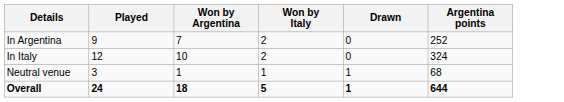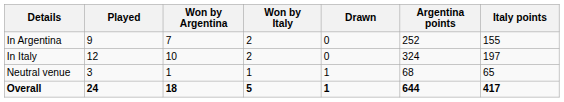+ column: Italy points | 155 | 197 | 65 | 417
